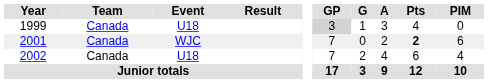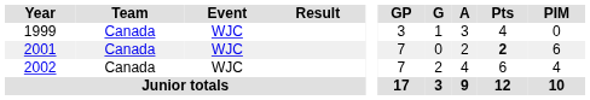1999 | Event: U18 -> WJC
1999 | GP: lightgrey background -> no background
2002 | Event: U18 -> WJC
